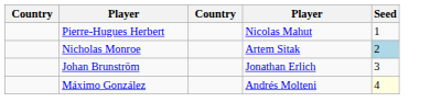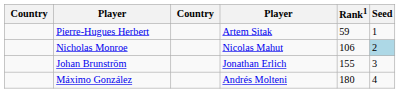+ column: Rank1 | 59 | 106 | 155 | 180
Pierre-Hugues Herbert | column 4: Nicolas Mahut -> Artem Sitak
Nicholas Monroe | column 4: Artem Sitak -> Nicolas Mahut
Máximo González | Seed: lightyellow background -> no background
